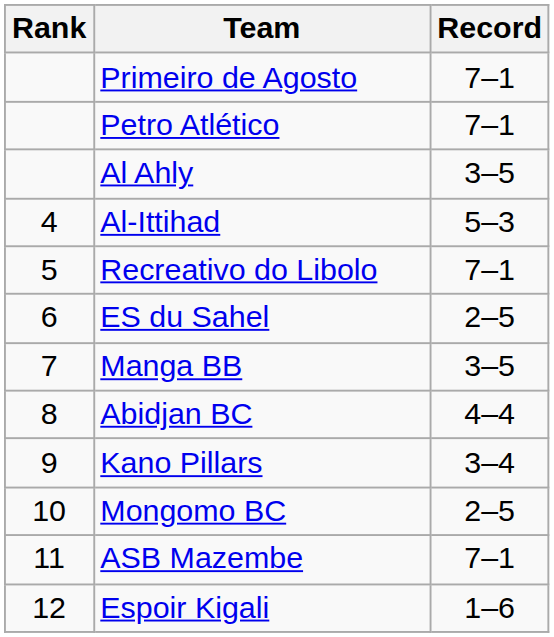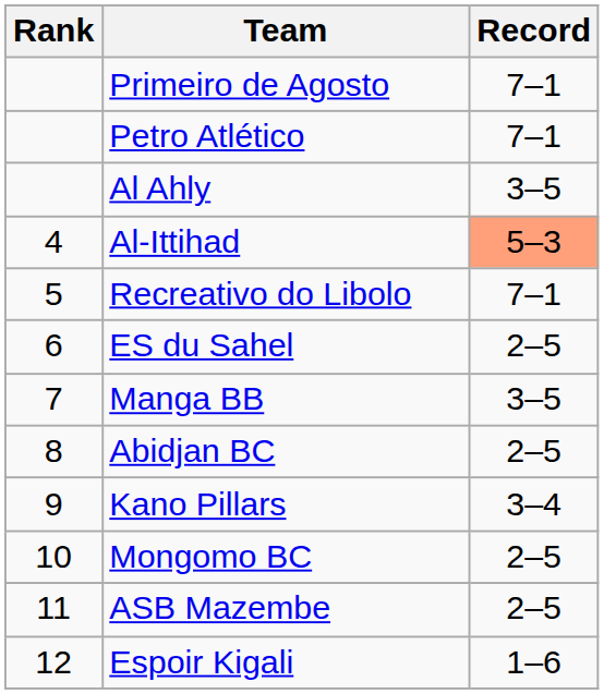Al-Ittihad | Record: no background -> lightsalmon background
Abidjan BC | Record: 4–4 -> 2–5
ASB Mazembe | Record: 7–1 -> 2–5
